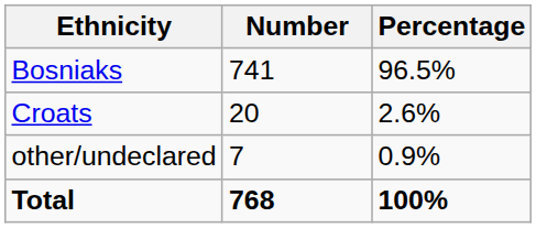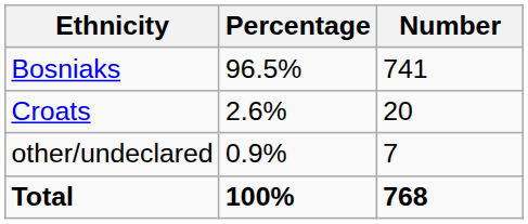columns swapped: Number <-> Percentage
